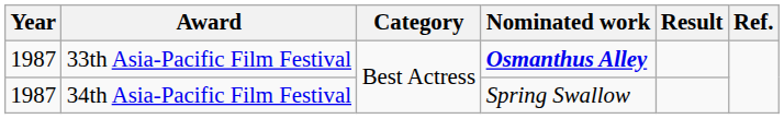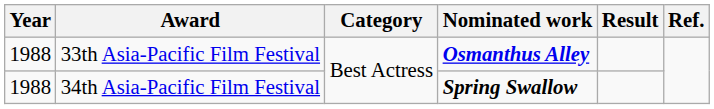33th Asia-Pacific Film Festival | Year: 1987 -> 1988
34th Asia-Pacific Film Festival | Year: 1987 -> 1988
34th Asia-Pacific Film Festival | Nominated work: normal -> bold
